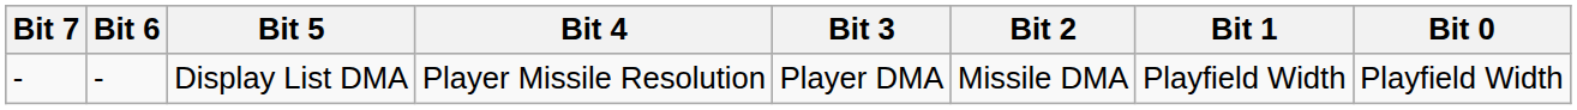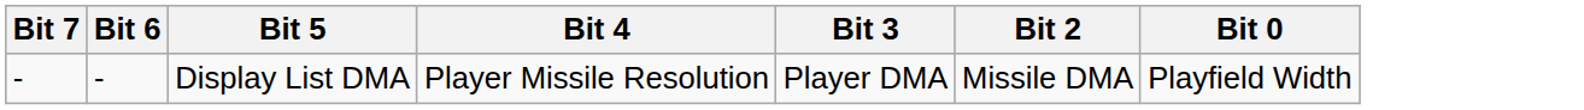- column: Bit 1 | Playfield Width
